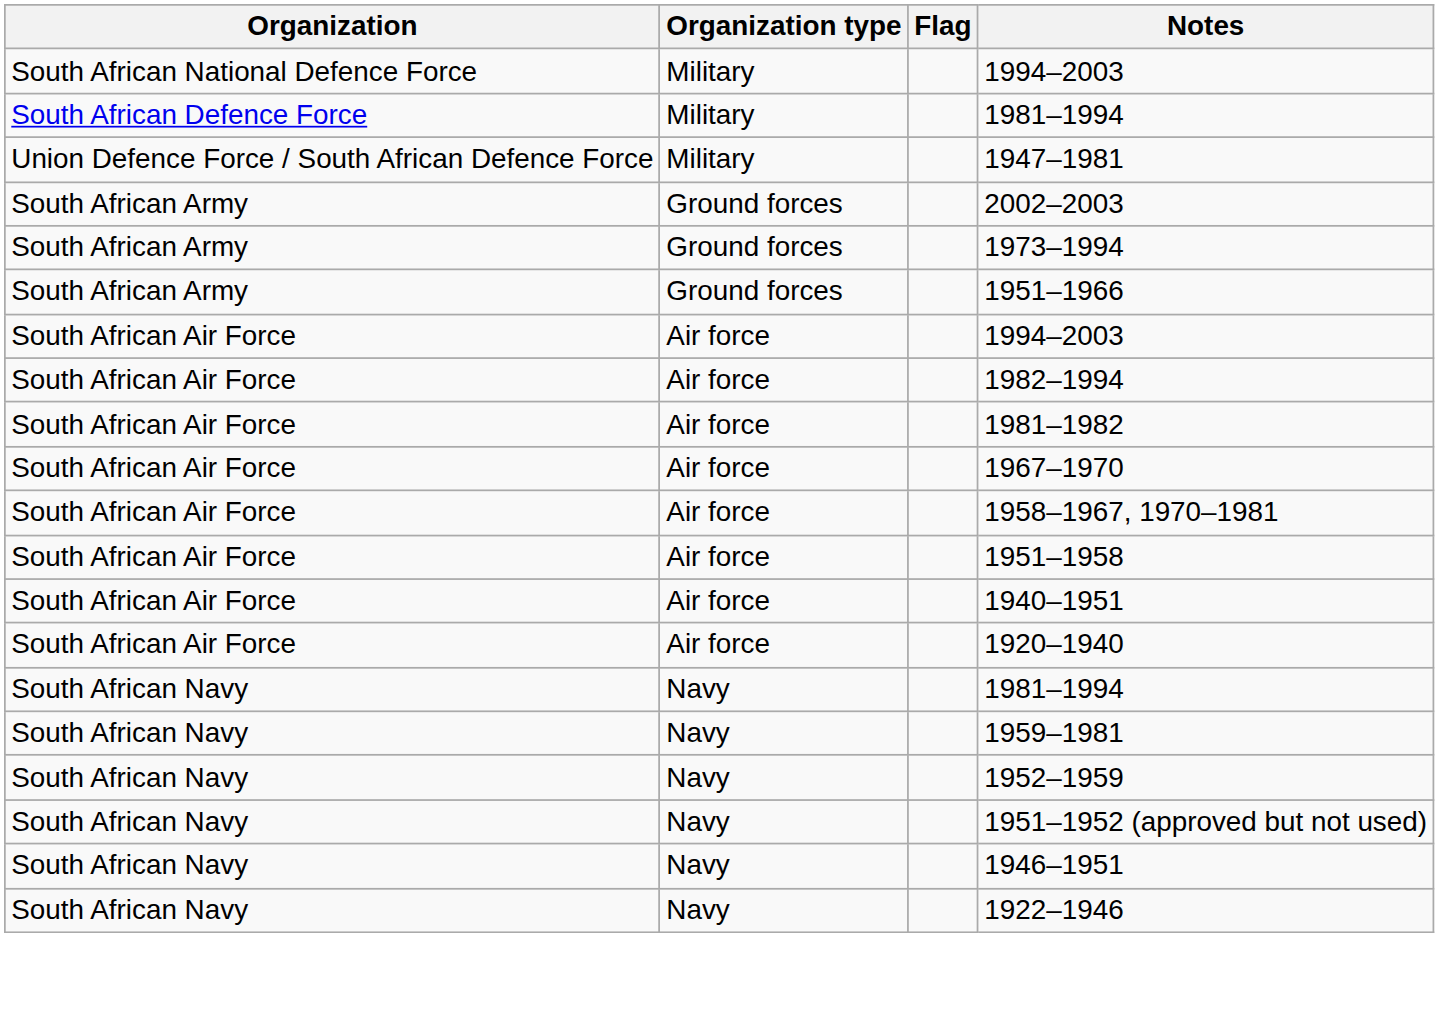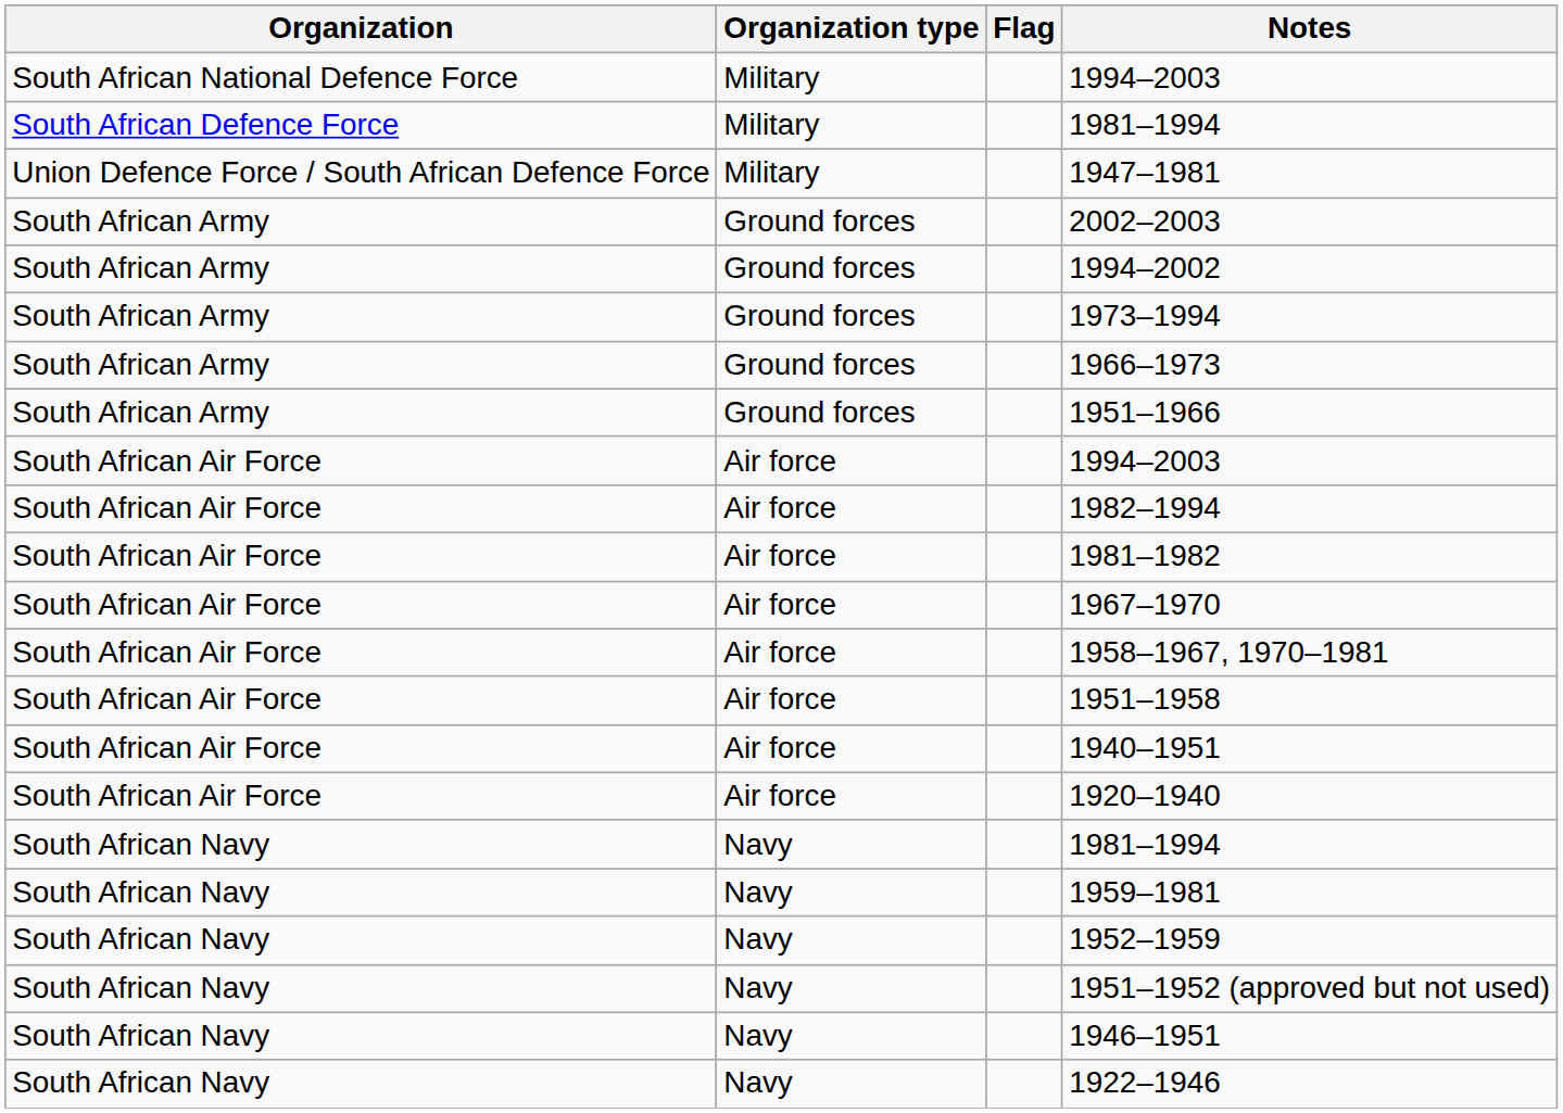+ row: South African Army | Ground forces | 1994–2002
+ row: South African Army | Ground forces | 1966–1973
